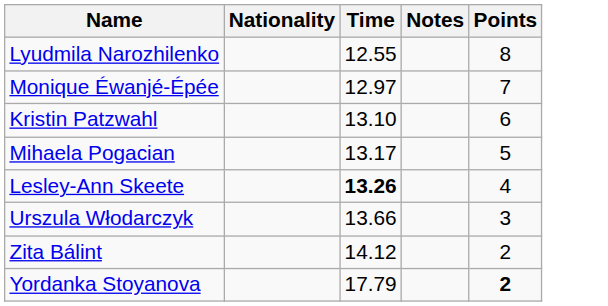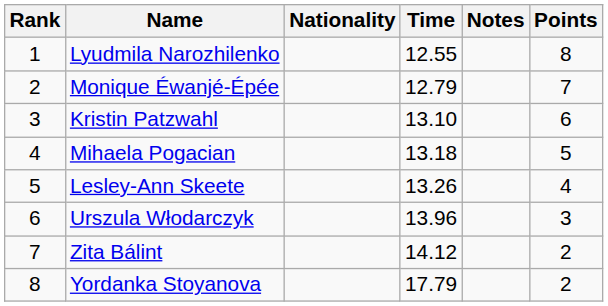+ column: Rank | 1 | 2 | 3 | 4 | 5 | 6 | 7 | 8
Monique Éwanjé-Épée | Time: 12.97 -> 12.79
Mihaela Pogacian | Time: 13.17 -> 13.18
Lesley-Ann Skeete | Time: bold -> normal
Urszula Włodarczyk | Time: 13.66 -> 13.96
Yordanka Stoyanova | Points: bold -> normal
